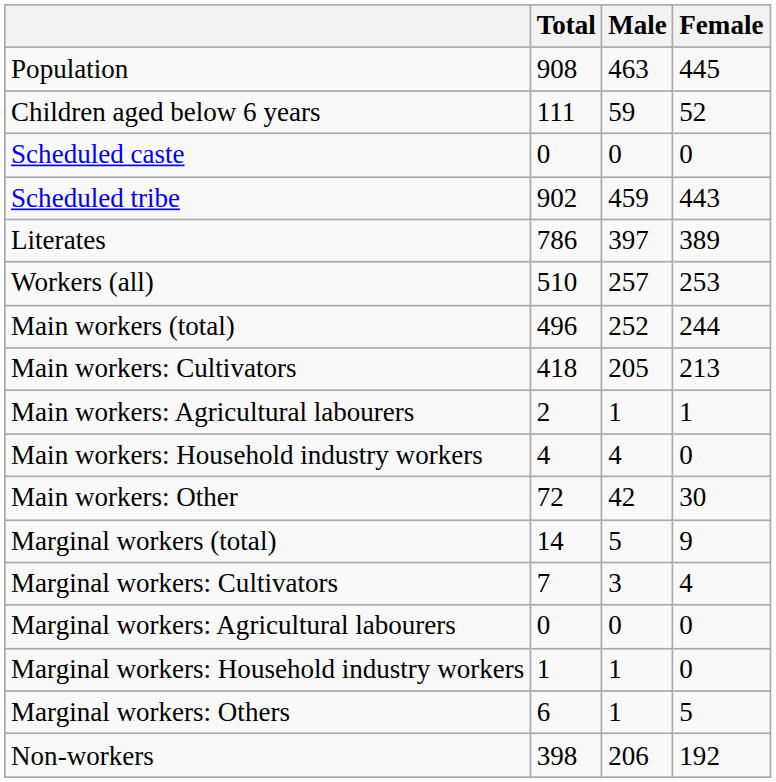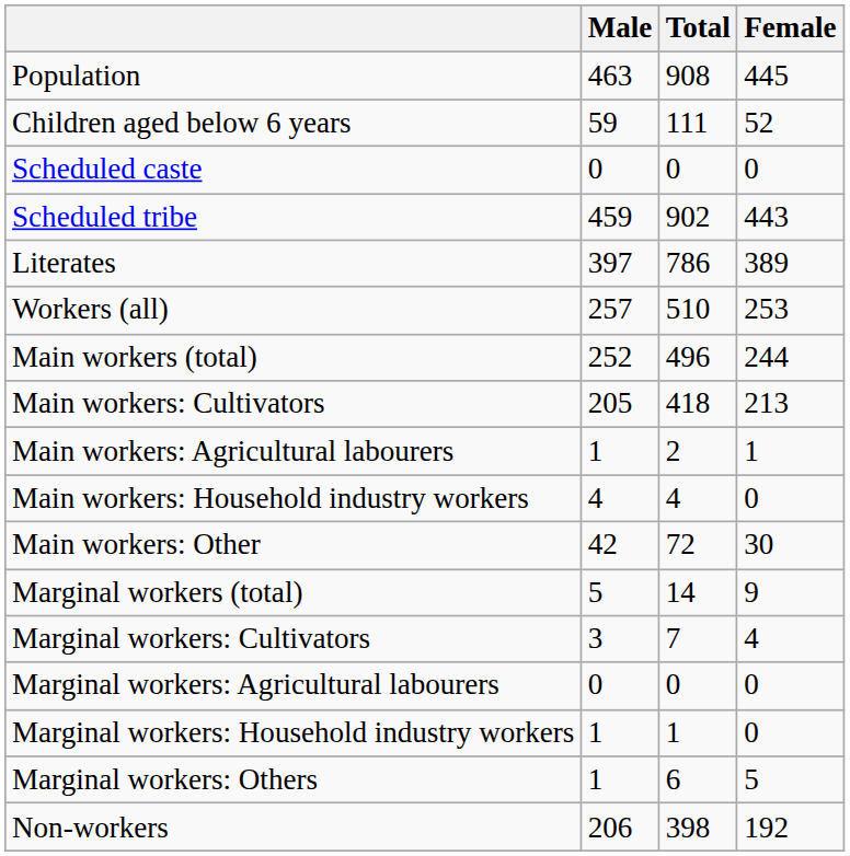columns swapped: Total <-> Male
